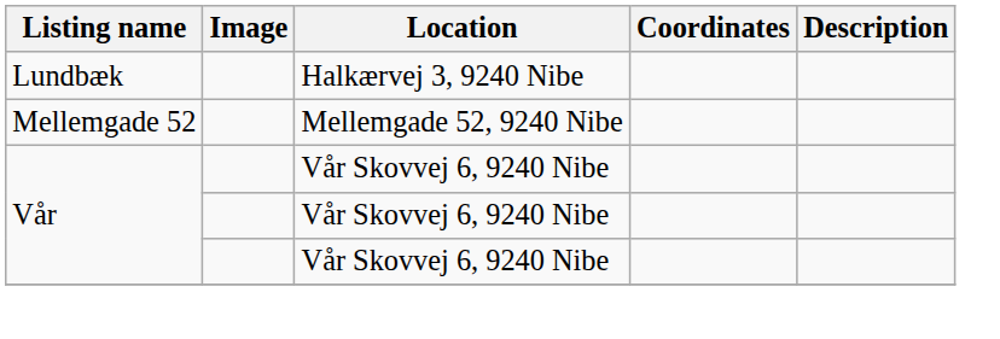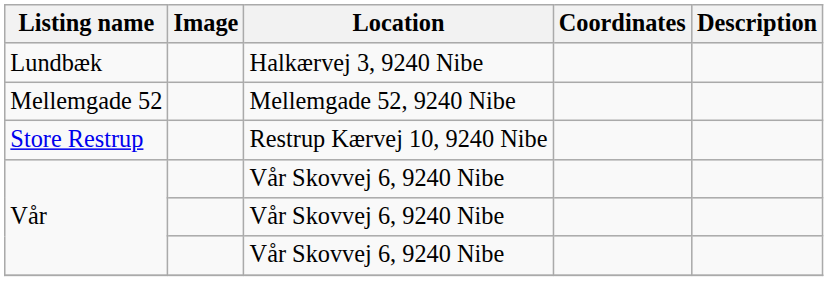+ row: Store Restrup | Restrup Kærvej 10, 9240 Nibe
